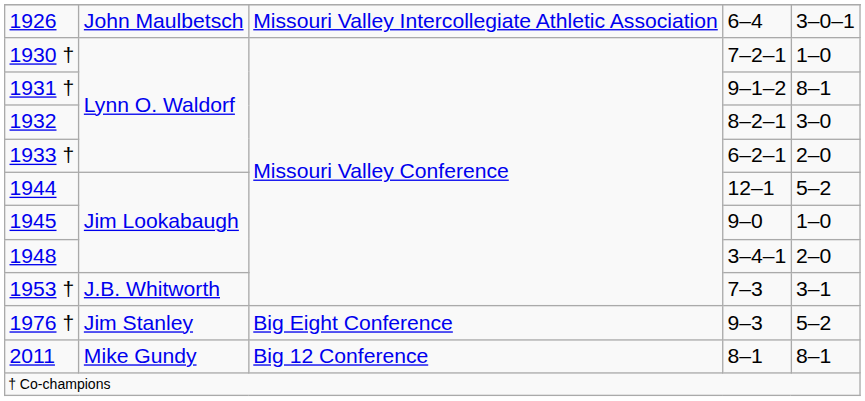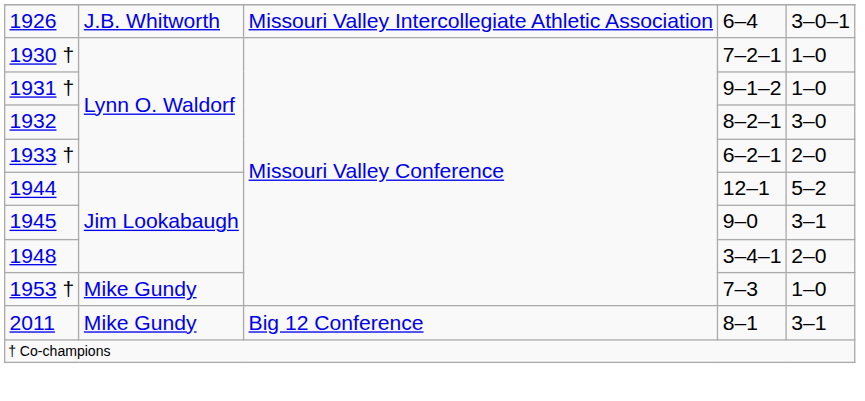1926 | column 2: John Maulbetsch -> J.B. Whitworth
1931 † | column 5: 8–1 -> 1–0
1945 | column 5: 1–0 -> 3–1
1953 † | column 2: J.B. Whitworth -> Mike Gundy
1953 † | column 5: 3–1 -> 1–0
- row: 1976 † | Jim Stanley | Big Eight Conference | 9–3 | 5–2
2011 | column 5: 8–1 -> 3–1
